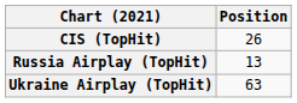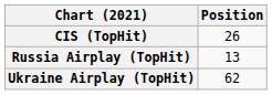Ukraine Airplay (TopHit) | Position: 63 -> 62
